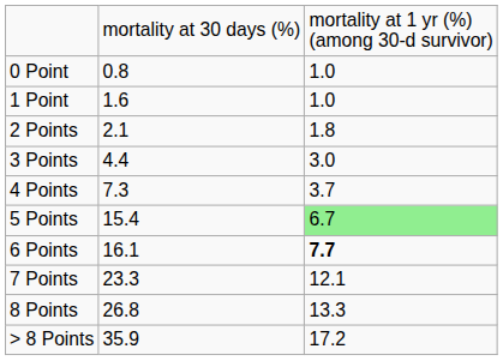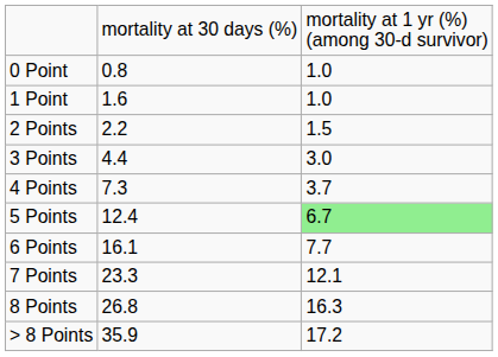2 Points | column 2: 2.1 -> 2.2
2 Points | column 3: 1.8 -> 1.5
5 Points | column 2: 15.4 -> 12.4
6 Points | column 3: bold -> normal
8 Points | column 3: 13.3 -> 16.3
